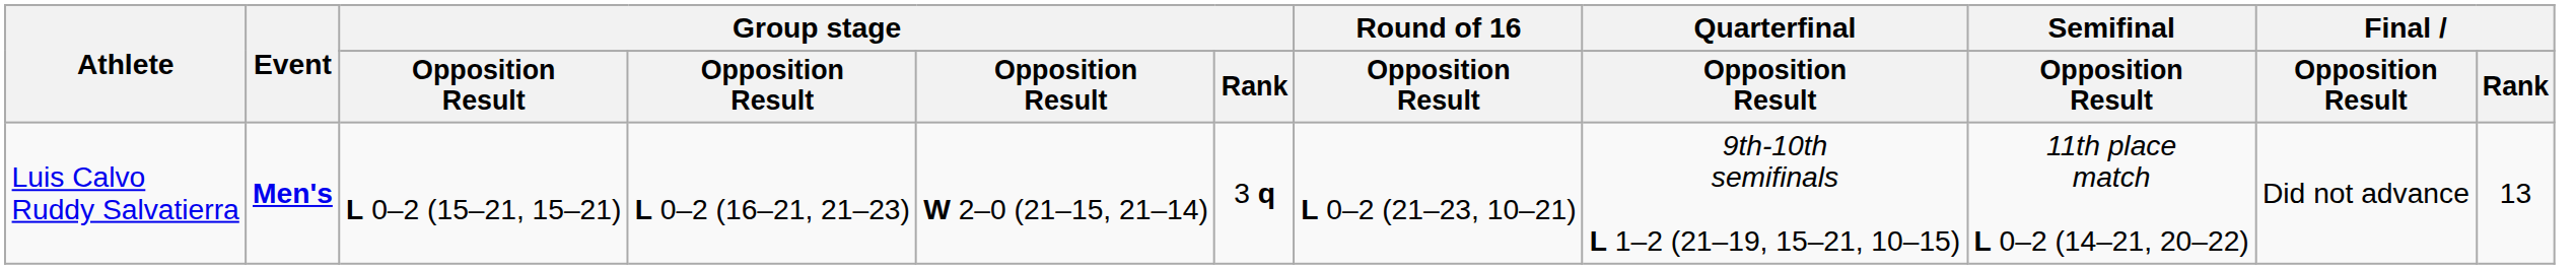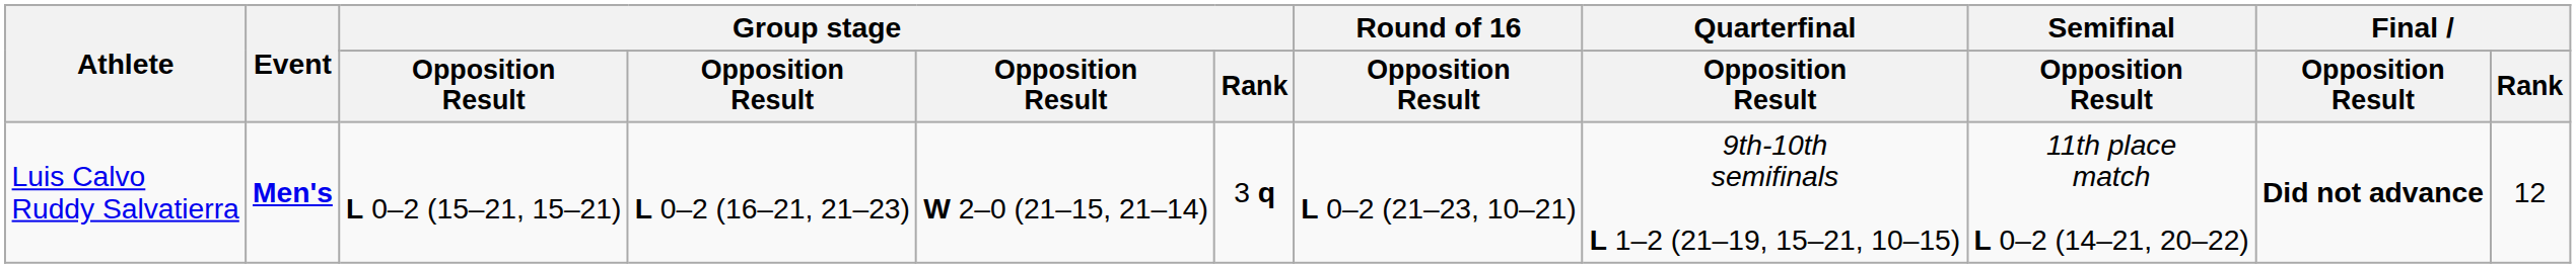Luis Calvo Ruddy Salvatierra | Final / Opposition Result: normal -> bold
Luis Calvo Ruddy Salvatierra | Final / Rank: 13 -> 12
